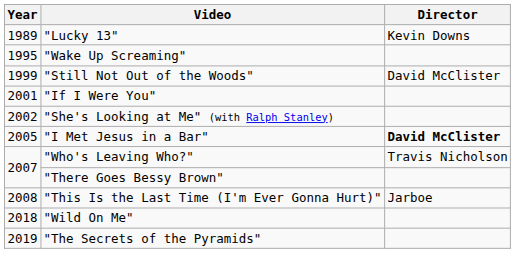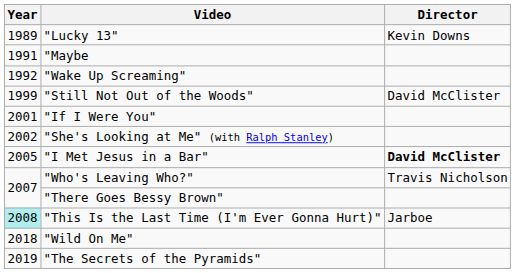+ row: 1991 | "Maybe
"Wake Up Screaming" | Year: 1995 -> 1992
"This Is the Last Time (I'm Ever Gonna Hurt)" | Year: no background -> paleturquoise background
